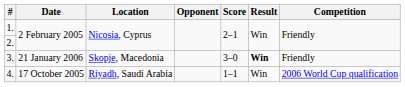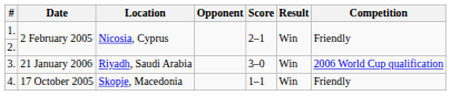3. | Location: Skopje, Macedonia -> Riyadh, Saudi Arabia
3. | Result: bold -> normal
3. | Competition: Friendly -> 2006 World Cup qualification
4. | Location: Riyadh, Saudi Arabia -> Skopje, Macedonia
4. | Competition: 2006 World Cup qualification -> Friendly
